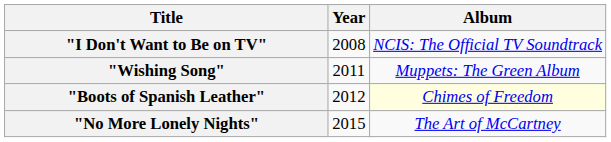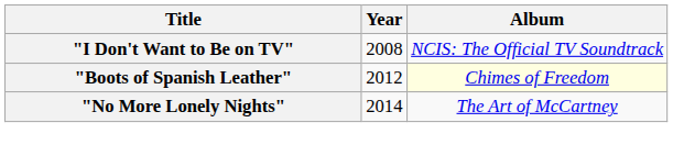- row: "Wishing Song" | 2011 | Muppets: The Green Album
"No More Lonely Nights" | Year: 2015 -> 2014
